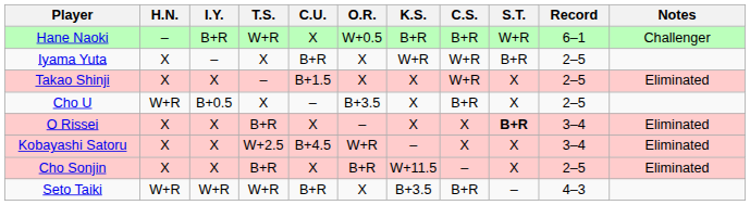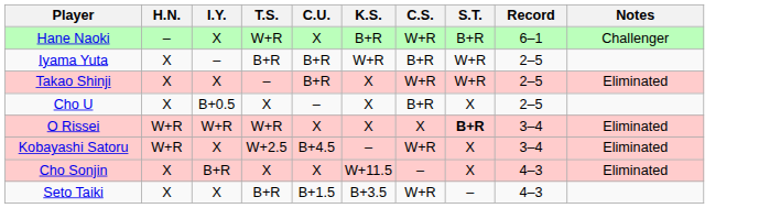- column: O.R. | W+0.5 | X | X | B+3.5 | – | W+R | B+R | X
Hane Naoki | I.Y.: B+R -> X
Hane Naoki | C.S.: B+R -> W+R
Hane Naoki | S.T.: W+R -> B+R
Iyama Yuta | T.S.: X -> B+R
Iyama Yuta | C.S.: W+R -> B+R
Iyama Yuta | S.T.: B+R -> W+R
Takao Shinji | C.U.: B+1.5 -> B+R
Takao Shinji | S.T.: X -> W+R
Cho U | H.N.: W+R -> X
O Rissei | H.N.: X -> W+R
O Rissei | I.Y.: X -> W+R
O Rissei | T.S.: B+R -> W+R
Kobayashi Satoru | H.N.: X -> W+R
Kobayashi Satoru | C.S.: X -> W+R
Cho Sonjin | I.Y.: X -> B+R
Cho Sonjin | T.S.: B+R -> X
Cho Sonjin | Record: 2–5 -> 4–3
Seto Taiki | H.N.: W+R -> X
Seto Taiki | I.Y.: W+R -> X
Seto Taiki | T.S.: W+R -> B+R
Seto Taiki | C.U.: B+R -> B+1.5
Seto Taiki | C.S.: B+R -> W+R
